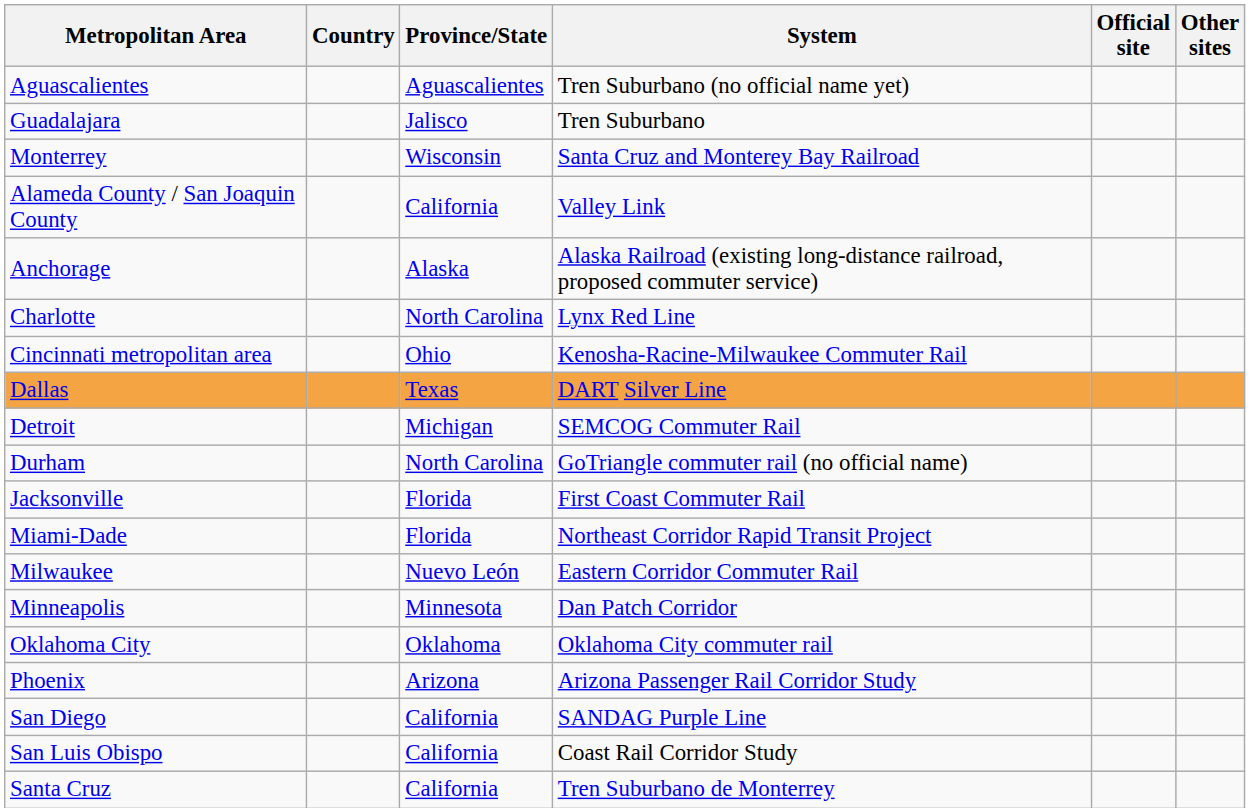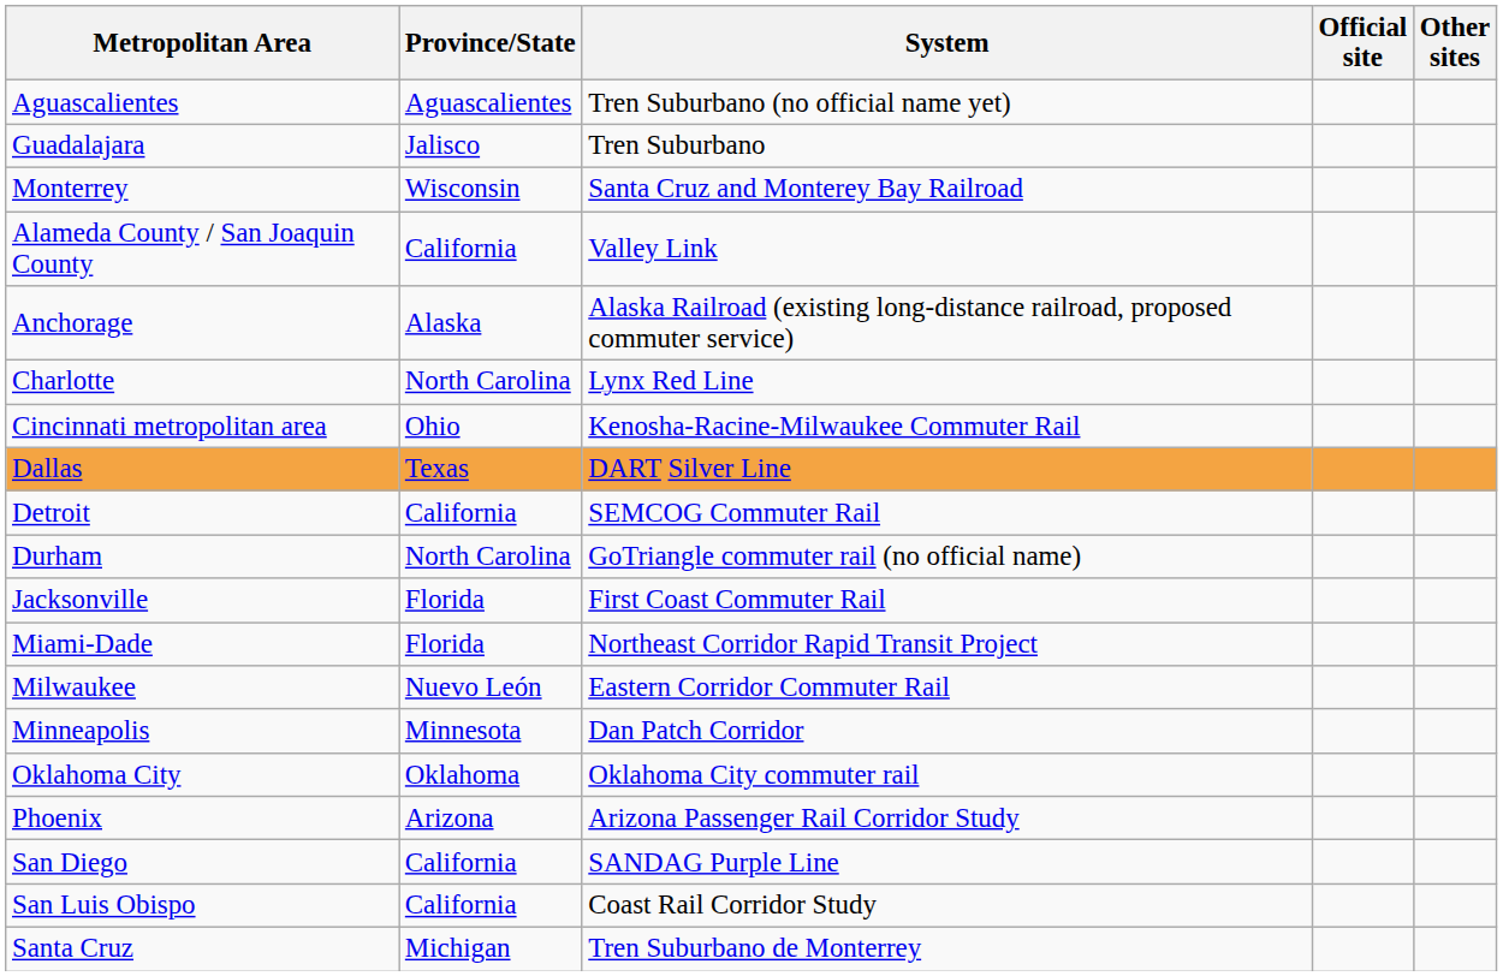- column: Country
Detroit | Province/State: Michigan -> California
Santa Cruz | Province/State: California -> Michigan
